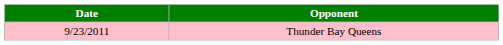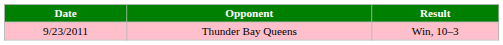+ column: Result | Win, 10–3
